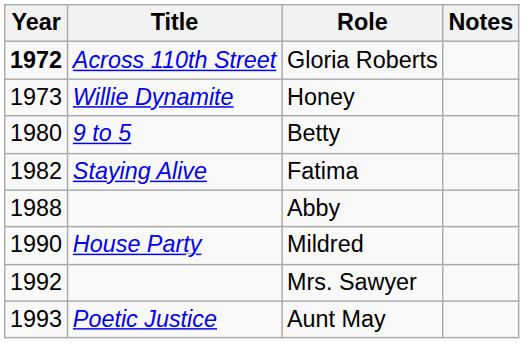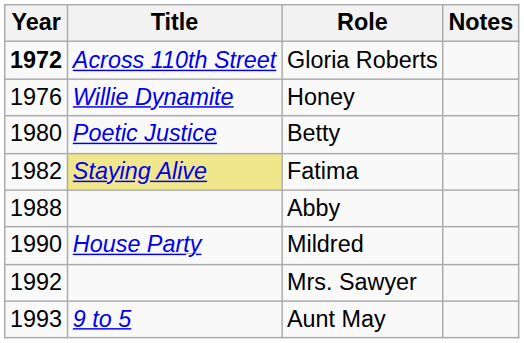Honey | Year: 1973 -> 1976
Betty | Title: 9 to 5 -> Poetic Justice
Fatima | Title: no background -> khaki background
Aunt May | Title: Poetic Justice -> 9 to 5
